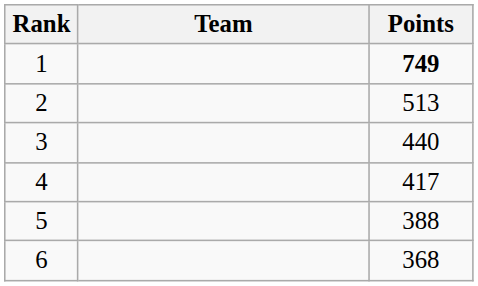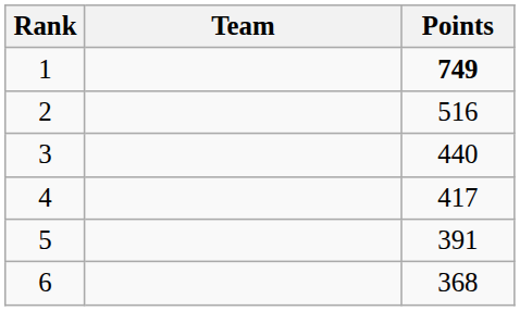2 | Points: 513 -> 516
5 | Points: 388 -> 391
